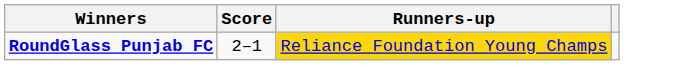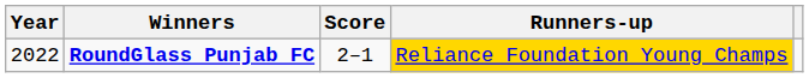+ column: Year | 2022
